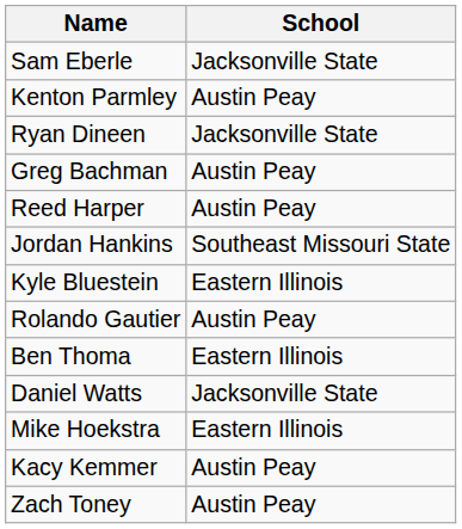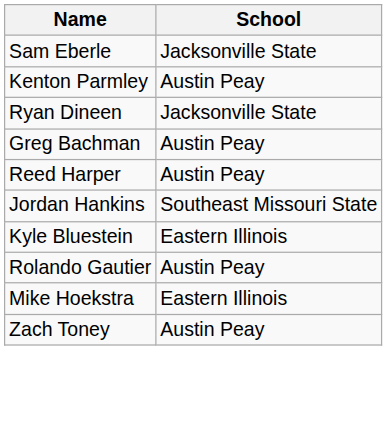- row: Ben Thoma | Eastern Illinois
- row: Daniel Watts | Jacksonville State
- row: Kacy Kemmer | Austin Peay
